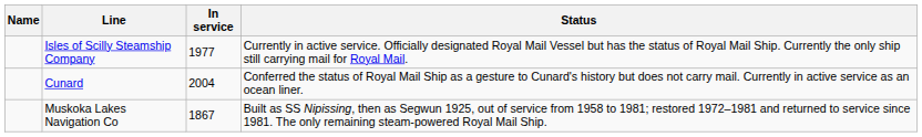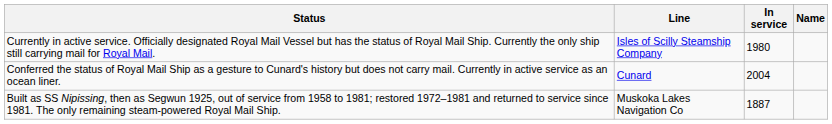columns swapped: Name <-> Status
Isles of Scilly Steamship Company | In service: 1977 -> 1980
Muskoka Lakes Navigation Co | In service: 1867 -> 1887
